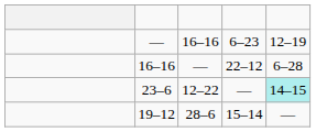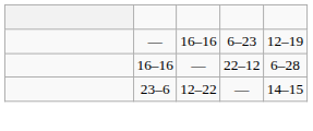23–6 | column 5: paleturquoise background -> no background
- row: 19–12 | 28–6 | 15–14 | —
